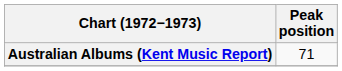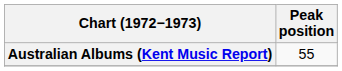Australian Albums (Kent Music Report) | Peak position: 71 -> 55
